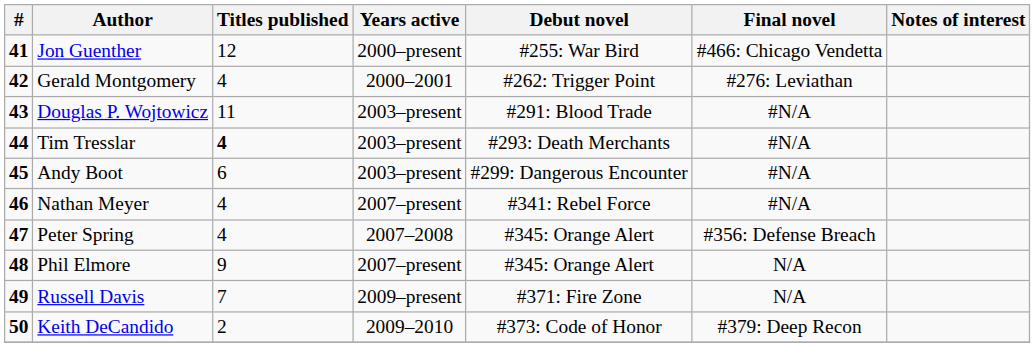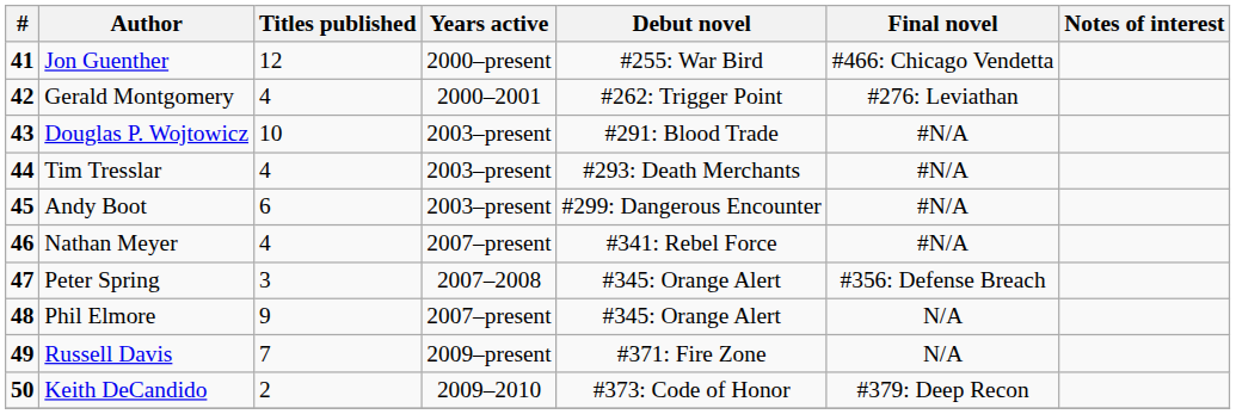Douglas P. Wojtowicz | Titles published: 11 -> 10
Tim Tresslar | Titles published: bold -> normal
Peter Spring | Titles published: 4 -> 3
